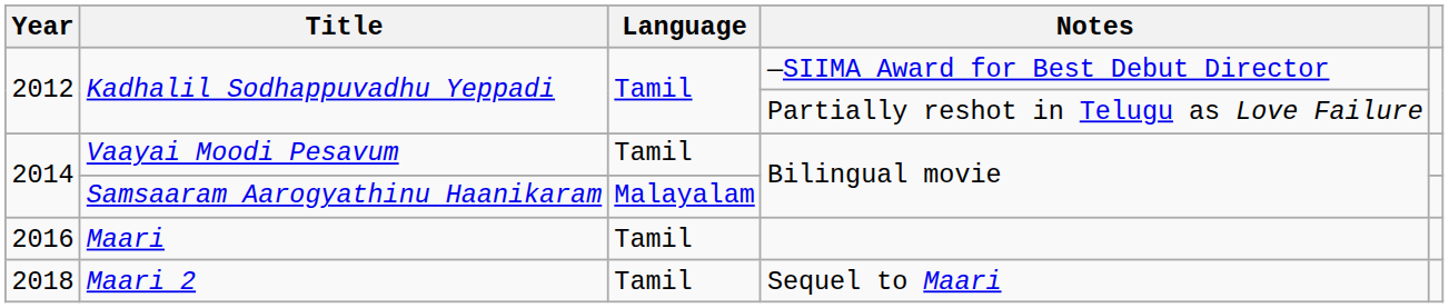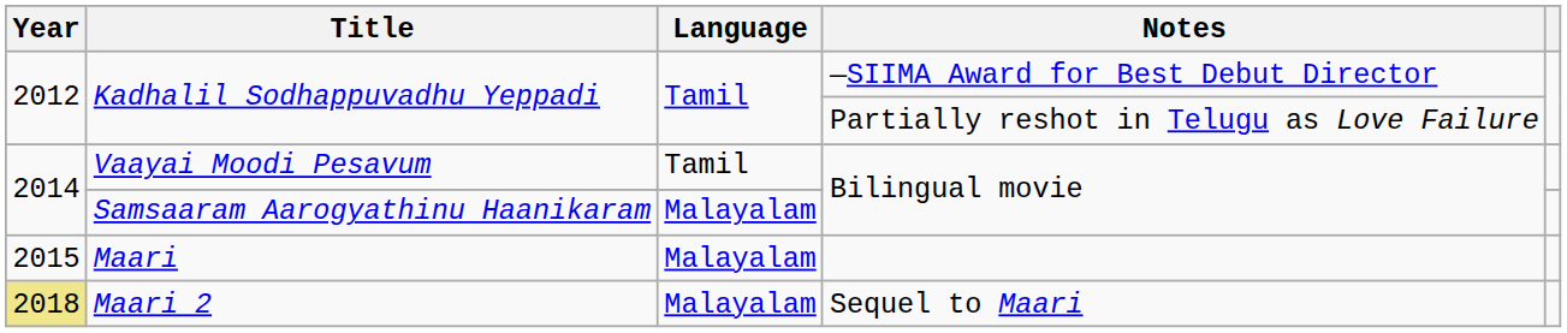Maari | Year: 2016 -> 2015
Maari | Language: Tamil -> Malayalam
Maari 2 | Year: no background -> khaki background
Maari 2 | Language: Tamil -> Malayalam
